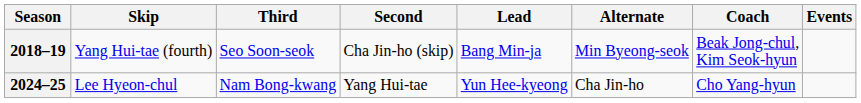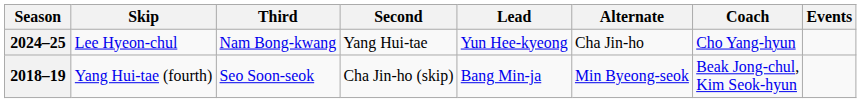rows swapped: 2018–19 <-> 2024–25
